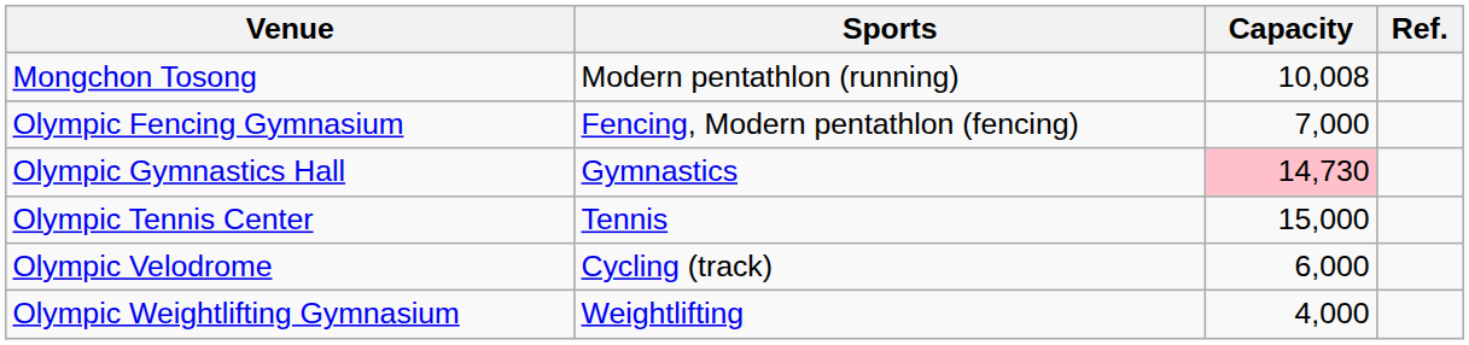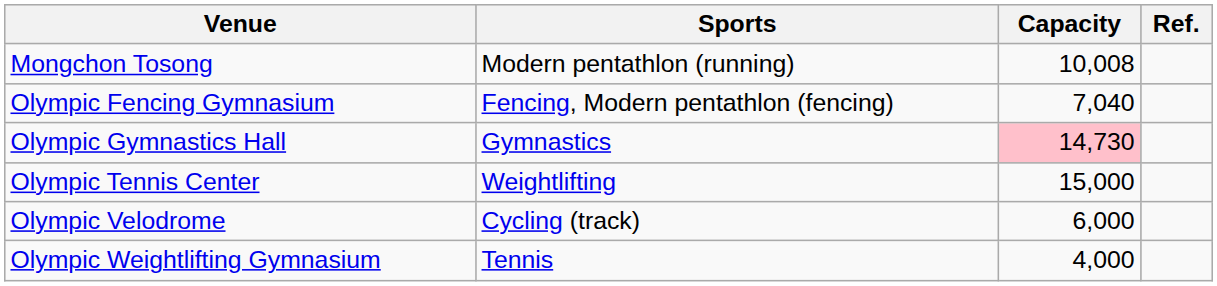Olympic Fencing Gymnasium | Capacity: 7,000 -> 7,040
Olympic Tennis Center | Sports: Tennis -> Weightlifting
Olympic Weightlifting Gymnasium | Sports: Weightlifting -> Tennis
